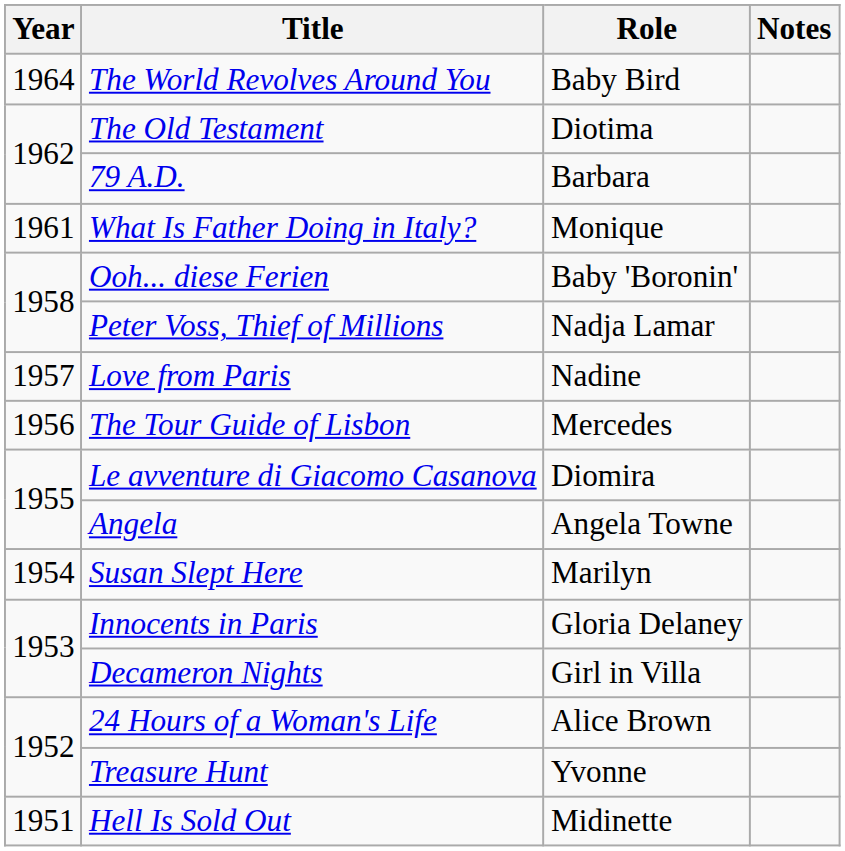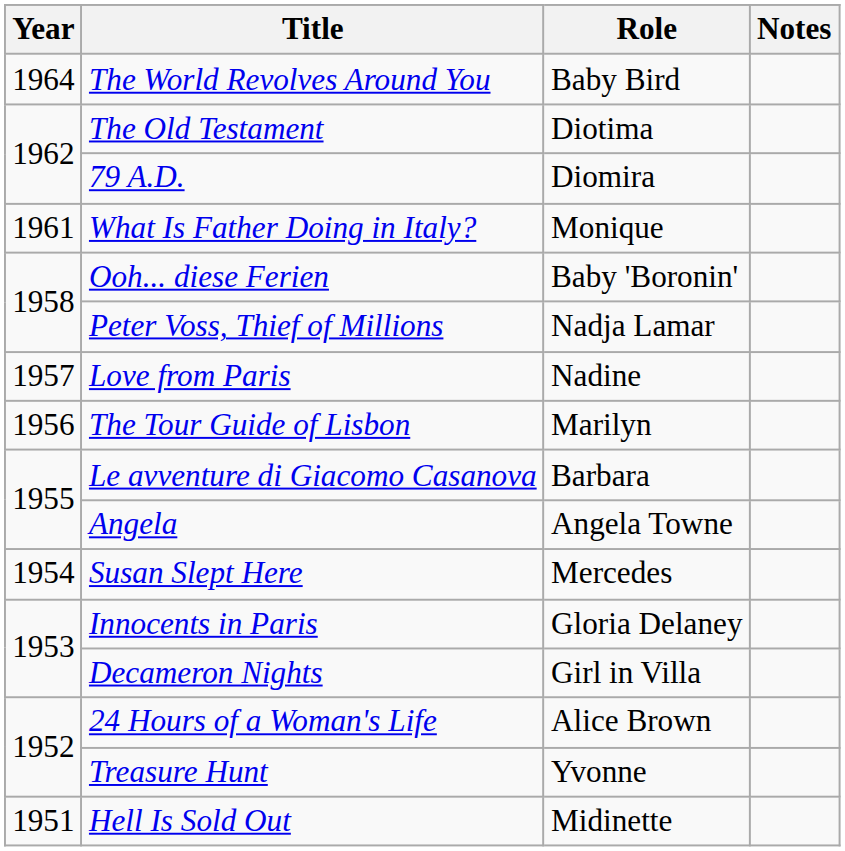79 A.D. | Role: Barbara -> Diomira
The Tour Guide of Lisbon | Role: Mercedes -> Marilyn
Le avventure di Giacomo Casanova | Role: Diomira -> Barbara
Susan Slept Here | Role: Marilyn -> Mercedes
